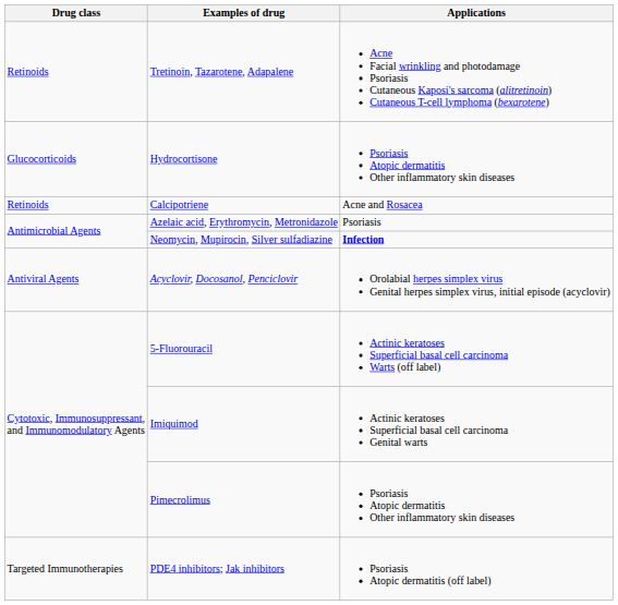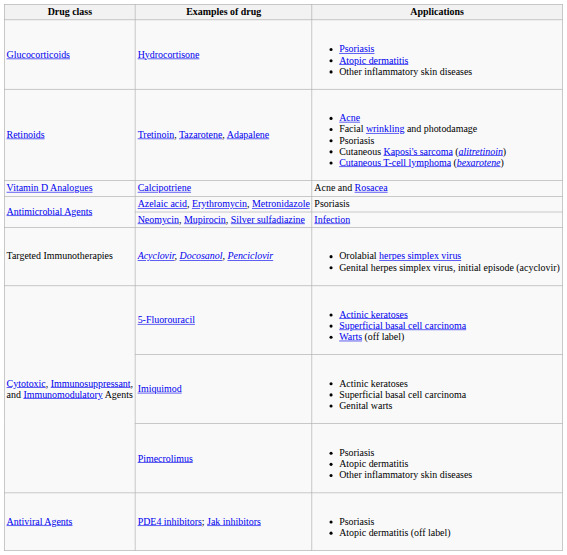rows swapped: Hydrocortisone <-> Tretinoin, Tazarotene, Adapalene
Calcipotriene | Drug class: Retinoids -> Vitamin D Analogues
Neomycin, Mupirocin, Silver sulfadiazine | Applications: bold -> normal
Acyclovir, Docosanol, Penciclovir | Drug class: Antiviral Agents -> Targeted Immunotherapies
PDE4 inhibitors; Jak inhibitors | Drug class: Targeted Immunotherapies -> Antiviral Agents
